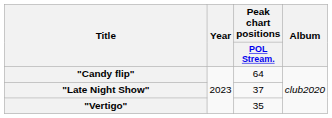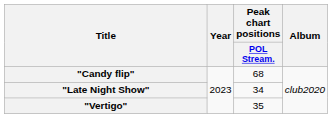"Candy flip" | Peak chart positions / POL Stream.: 64 -> 68
"Late Night Show" | Peak chart positions / POL Stream.: 37 -> 34
